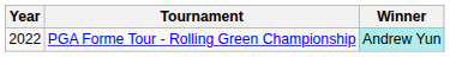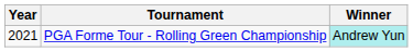PGA Forme Tour - Rolling Green Championship | Year: 2022 -> 2021
